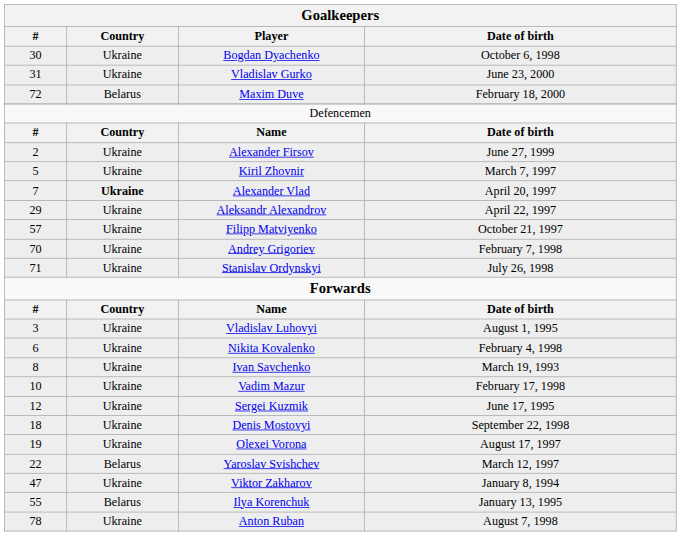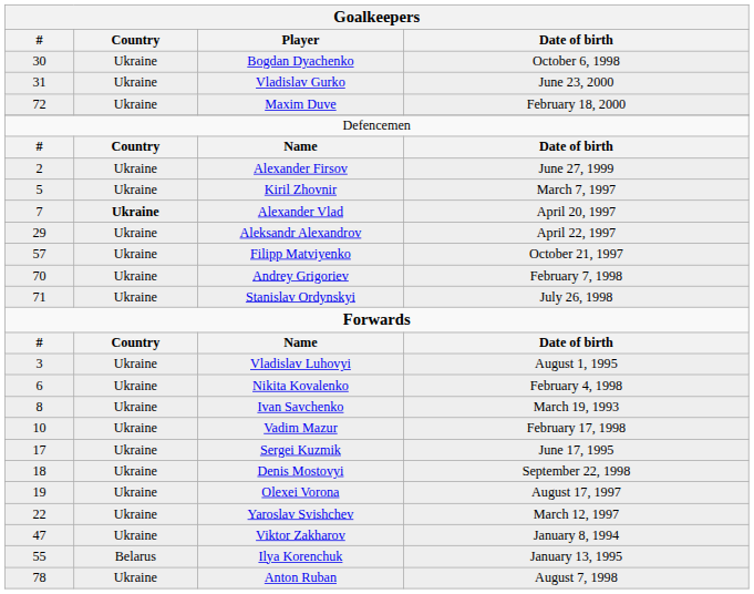Maxim Duve | Country: Belarus -> Ukraine
Sergei Kuzmik | #: 12 -> 17
Yaroslav Svishchev | Country: Belarus -> Ukraine
